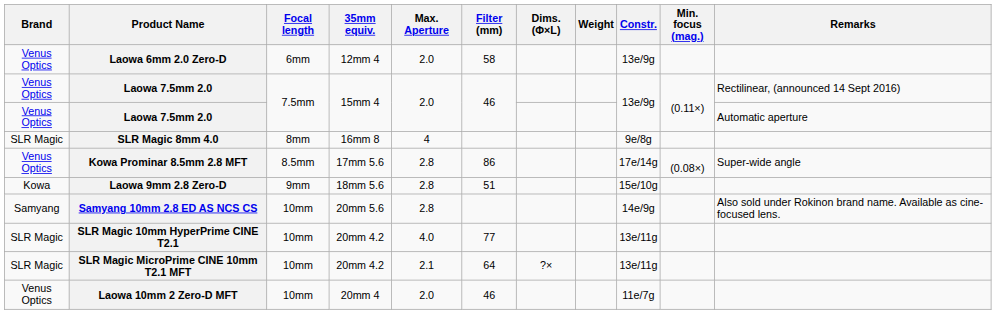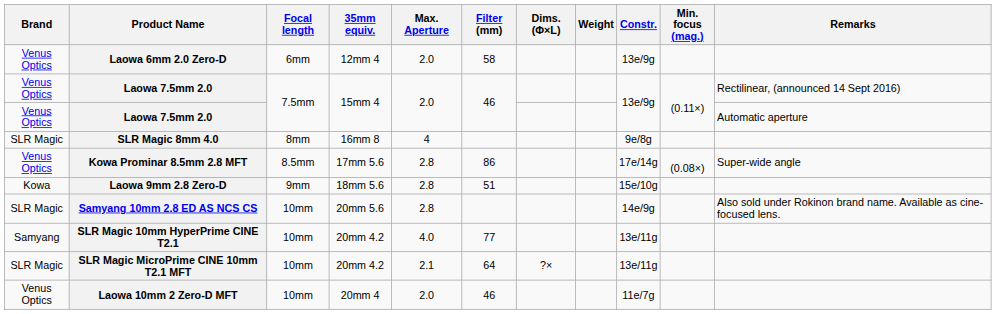Samyang 10mm 2.8 ED AS NCS CS | Brand: Samyang -> SLR Magic
SLR Magic 10mm HyperPrime CINE T2.1 | Brand: SLR Magic -> Samyang
